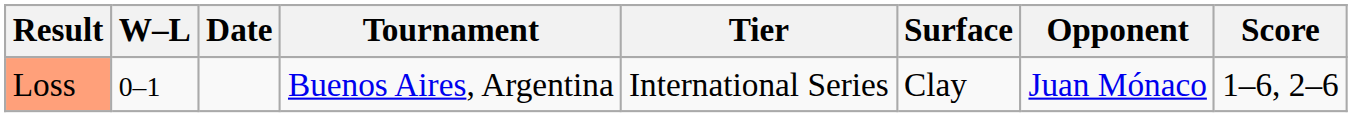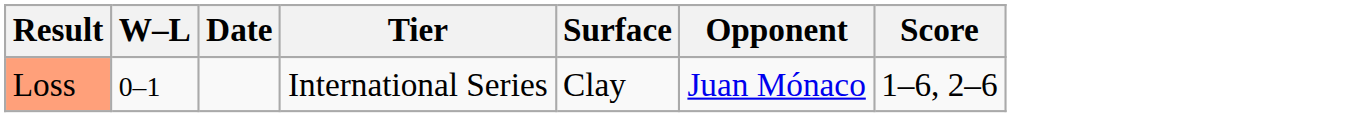- column: Tournament | Buenos Aires, Argentina
